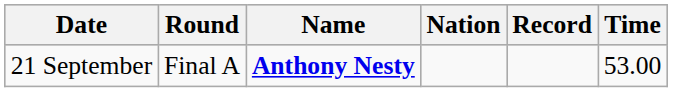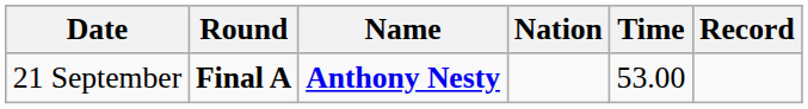columns swapped: Time <-> Record
21 September | Round: normal -> bold
